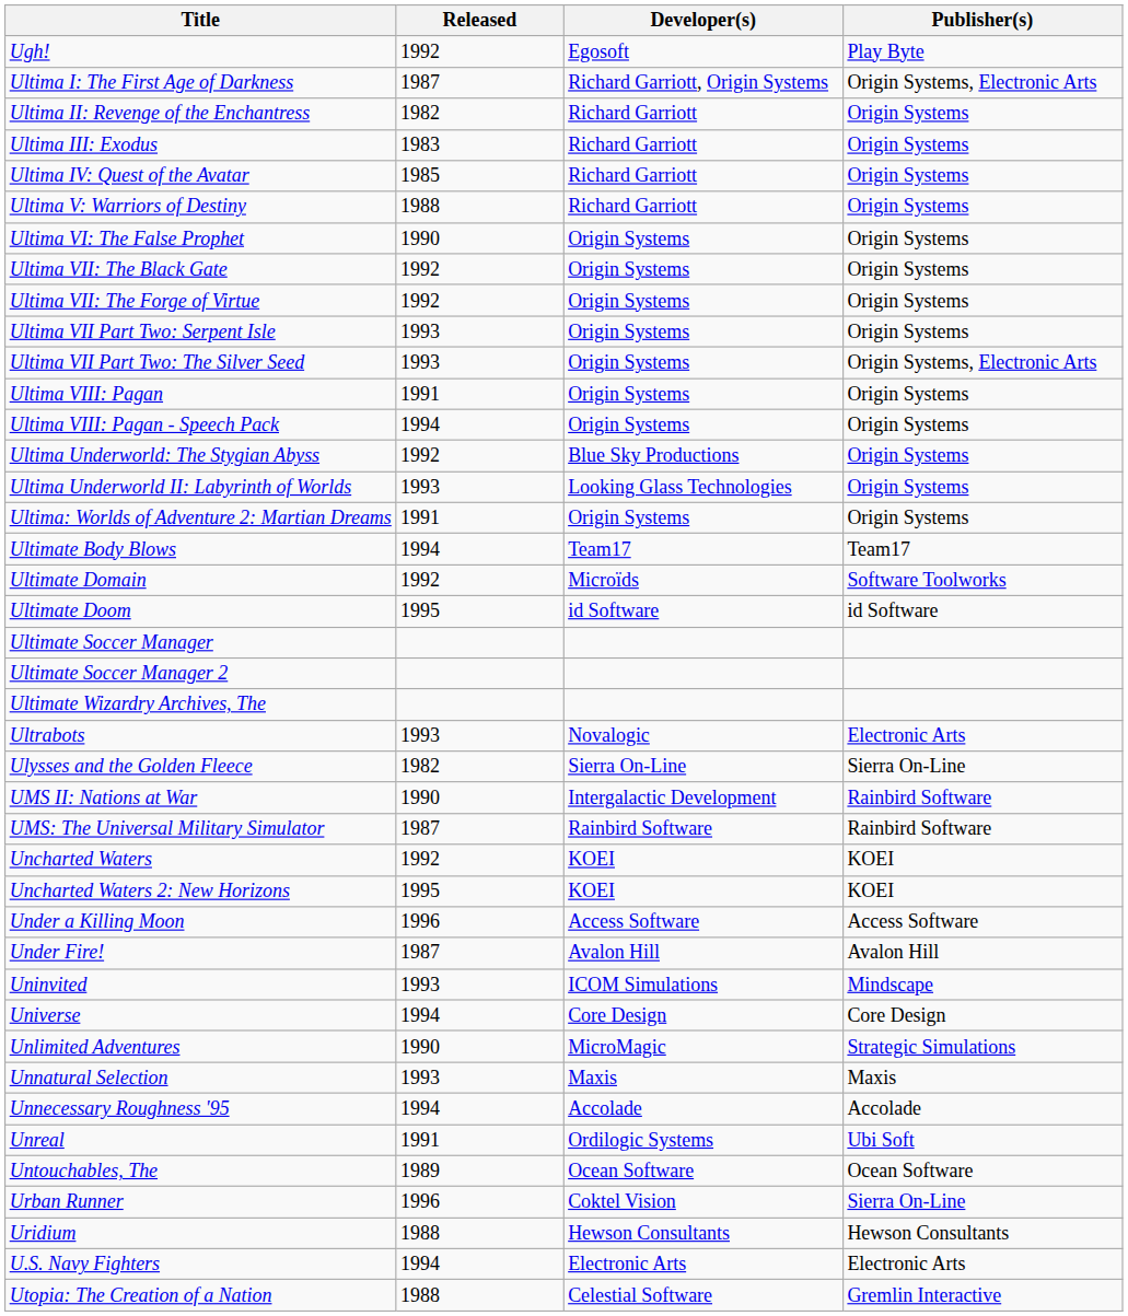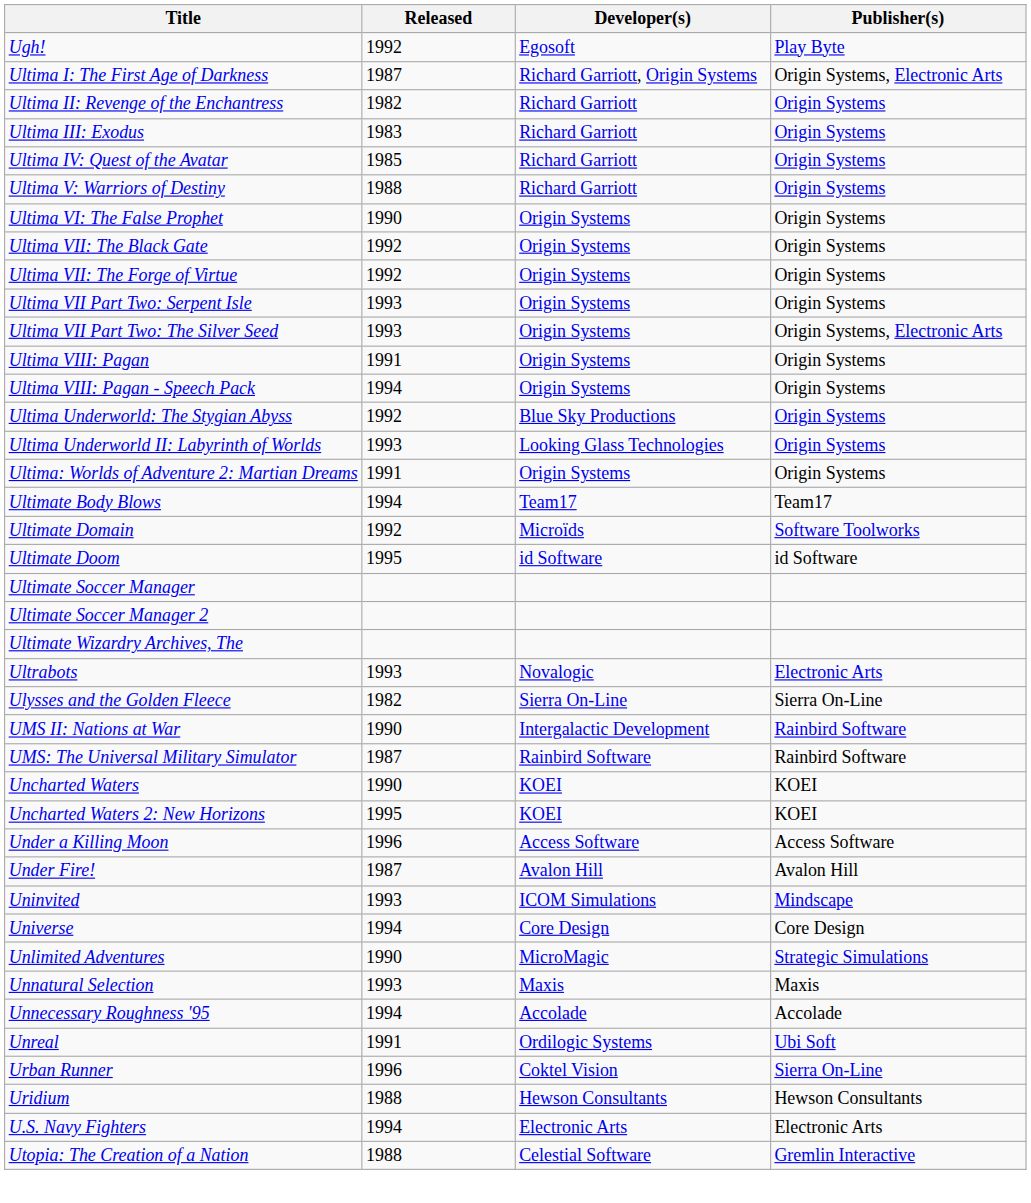Uncharted Waters | Released: 1992 -> 1990
- row: Untouchables, The | 1989 | Ocean Software | Ocean Software
